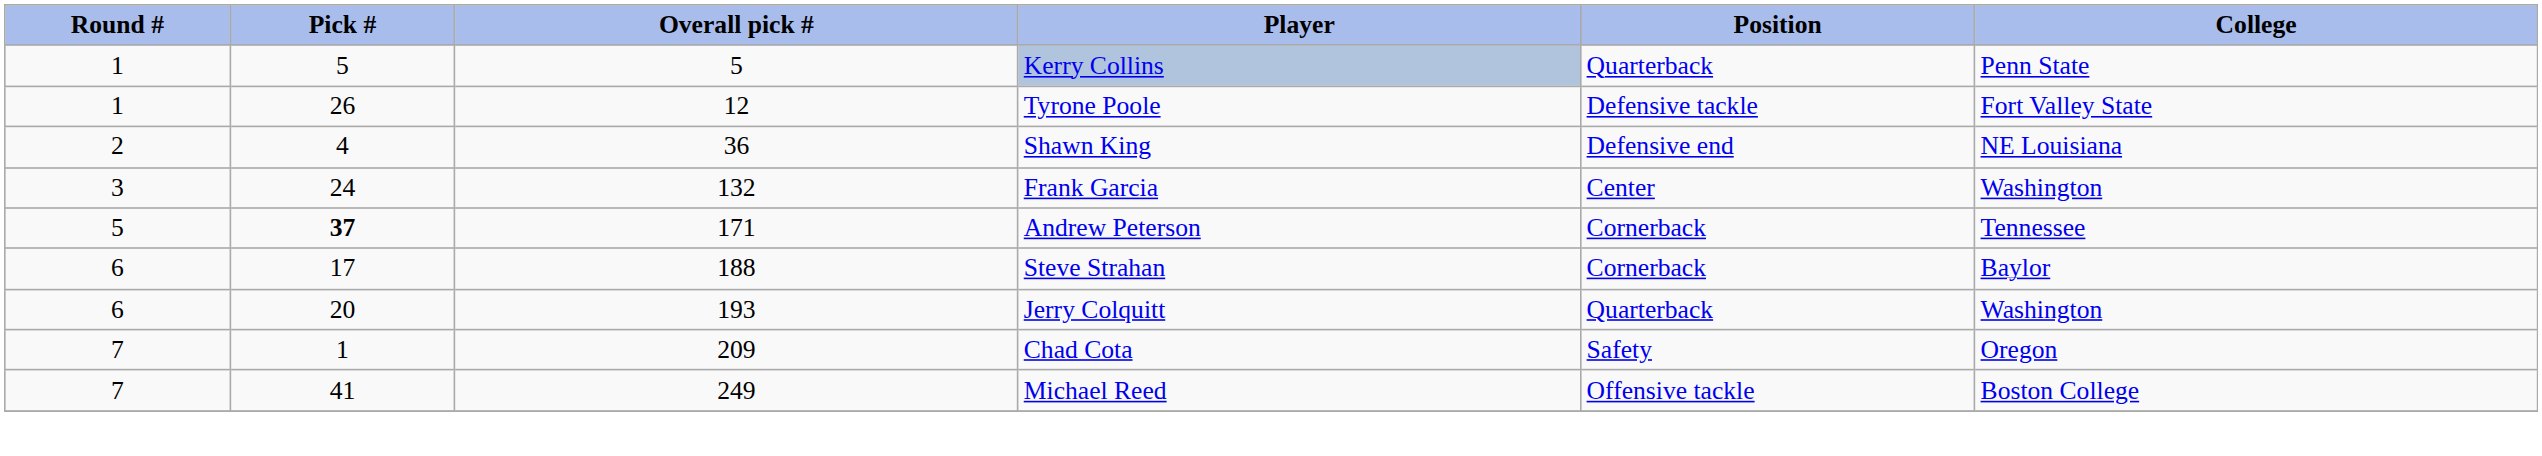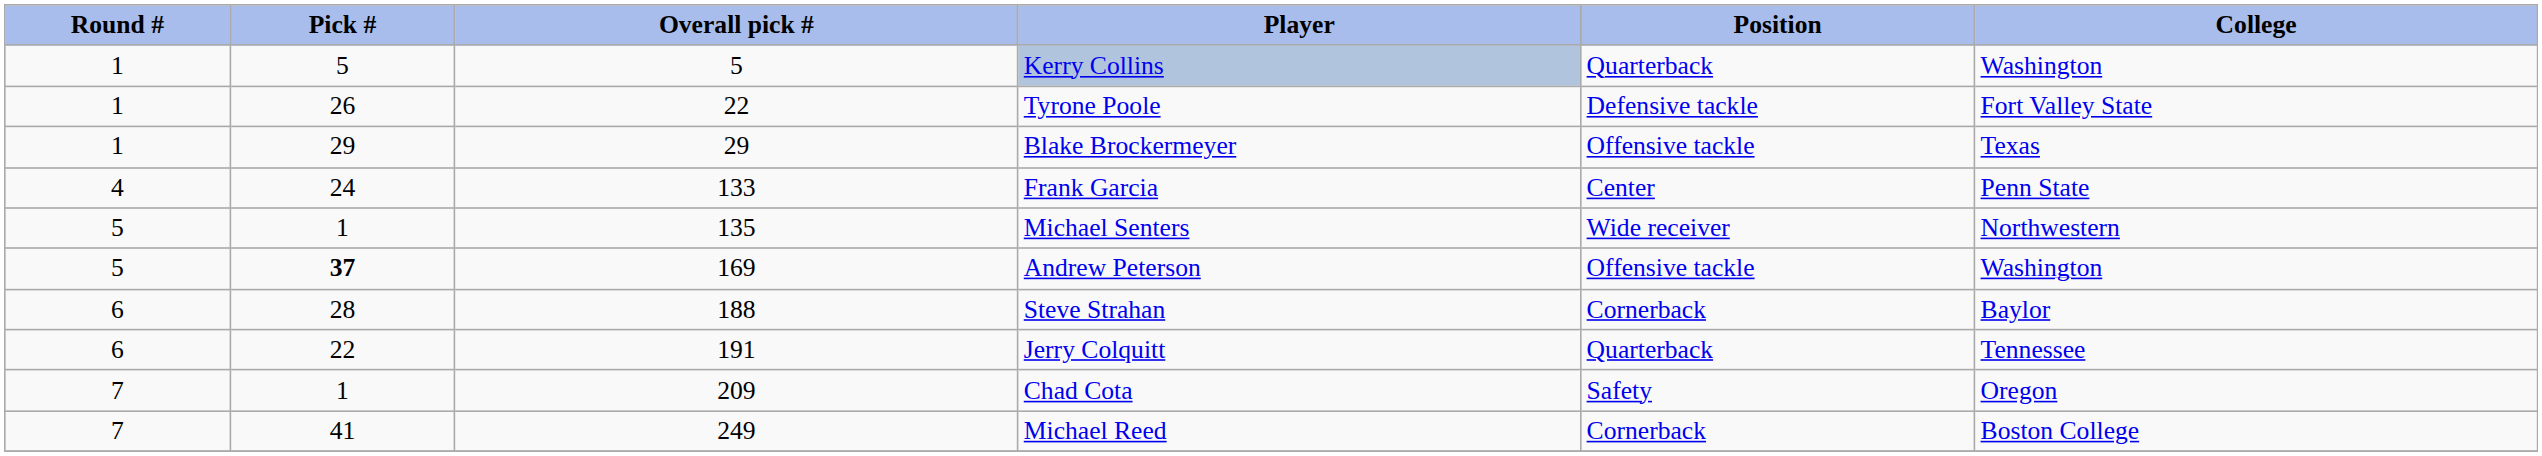Kerry Collins | College: Penn State -> Washington
Tyrone Poole | Overall pick #: 12 -> 22
+ row: 1 | 29 | 29 | Blake Brockermeyer | Offensive tackle | Texas
- row: 2 | 4 | 36 | Shawn King | Defensive end | NE Louisiana
Frank Garcia | Round #: 3 -> 4
Frank Garcia | Overall pick #: 132 -> 133
Frank Garcia | College: Washington -> Penn State
+ row: 5 | 1 | 135 | Michael Senters | Wide receiver | Northwestern
Andrew Peterson | Overall pick #: 171 -> 169
Andrew Peterson | Position: Cornerback -> Offensive tackle
Andrew Peterson | College: Tennessee -> Washington
Steve Strahan | Pick #: 17 -> 28
Jerry Colquitt | Pick #: 20 -> 22
Jerry Colquitt | Overall pick #: 193 -> 191
Jerry Colquitt | College: Washington -> Tennessee
Michael Reed | Position: Offensive tackle -> Cornerback
